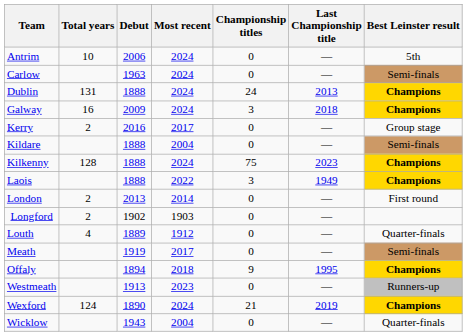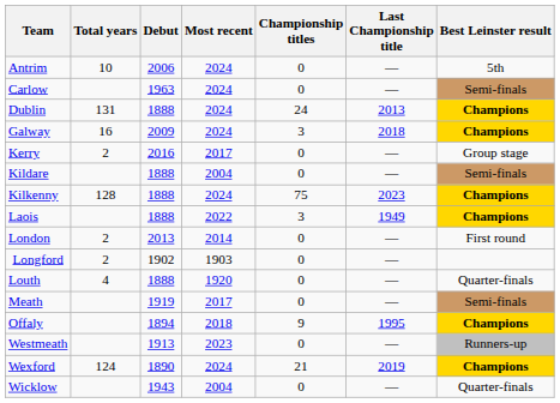Louth | Debut: 1889 -> 1888
Louth | Most recent: 1912 -> 1920
